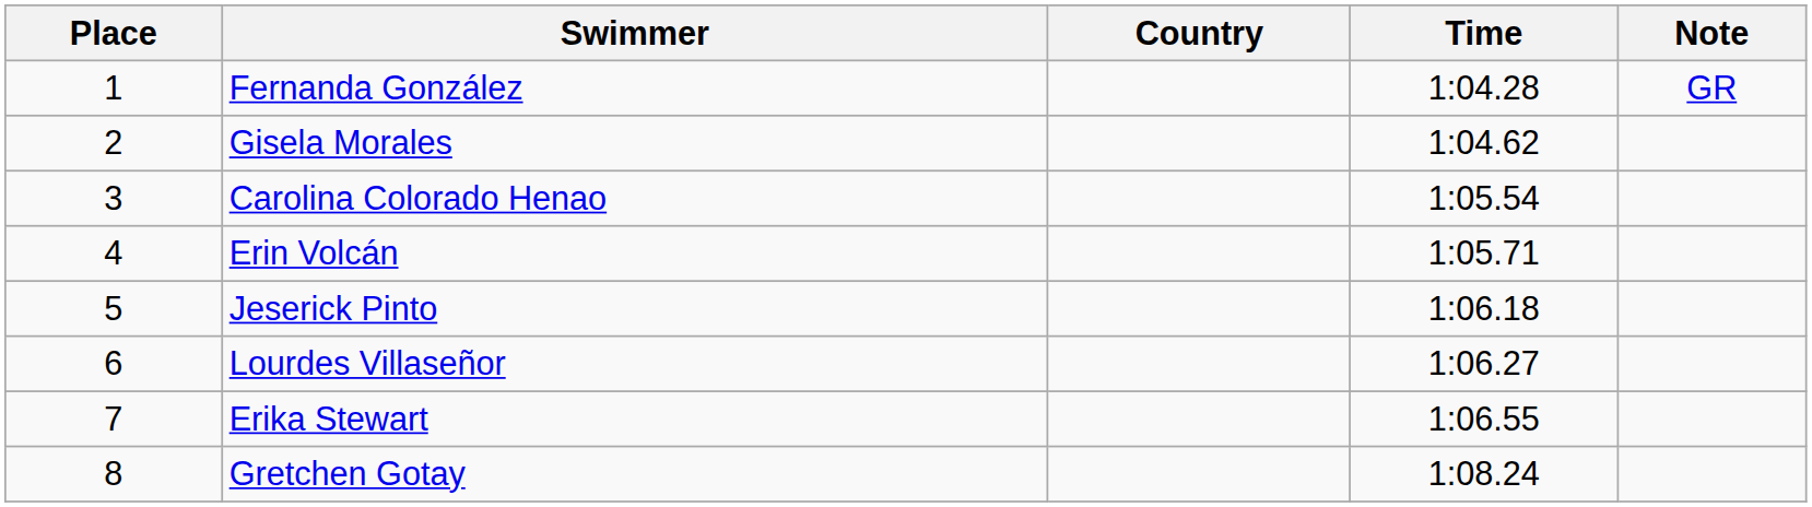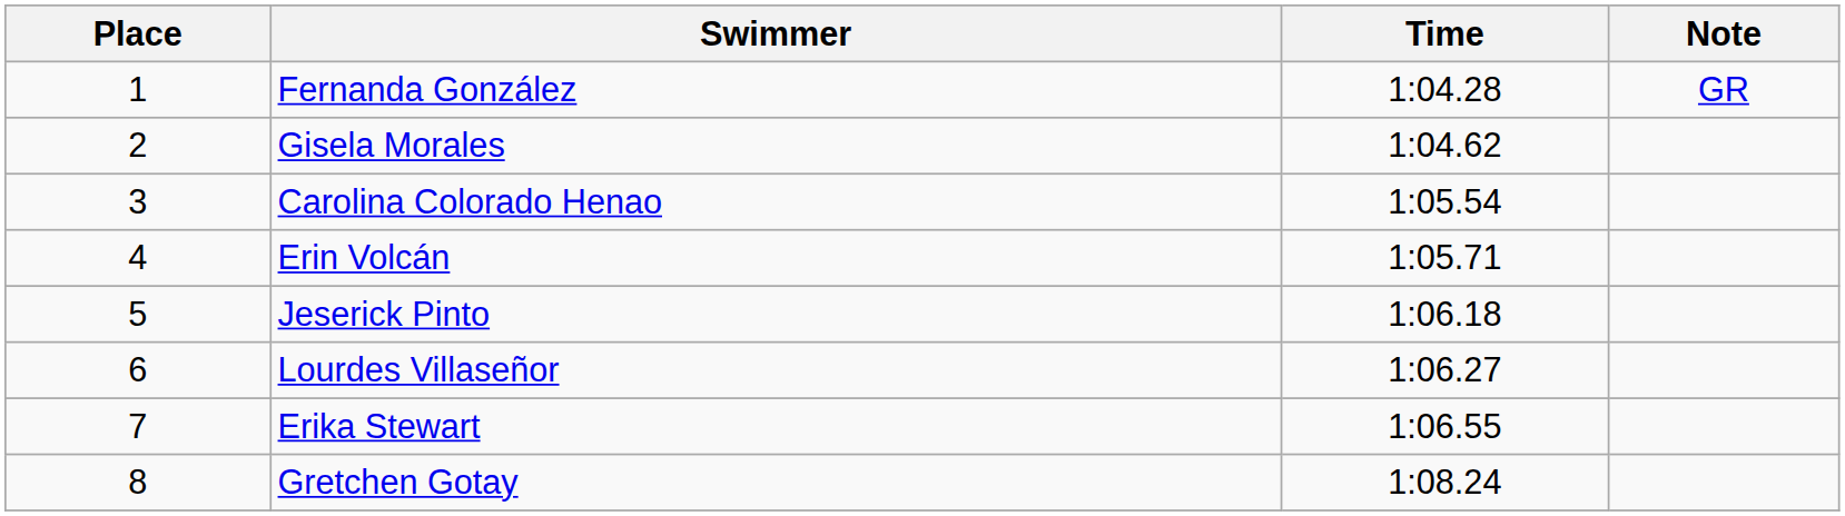- column: Country
